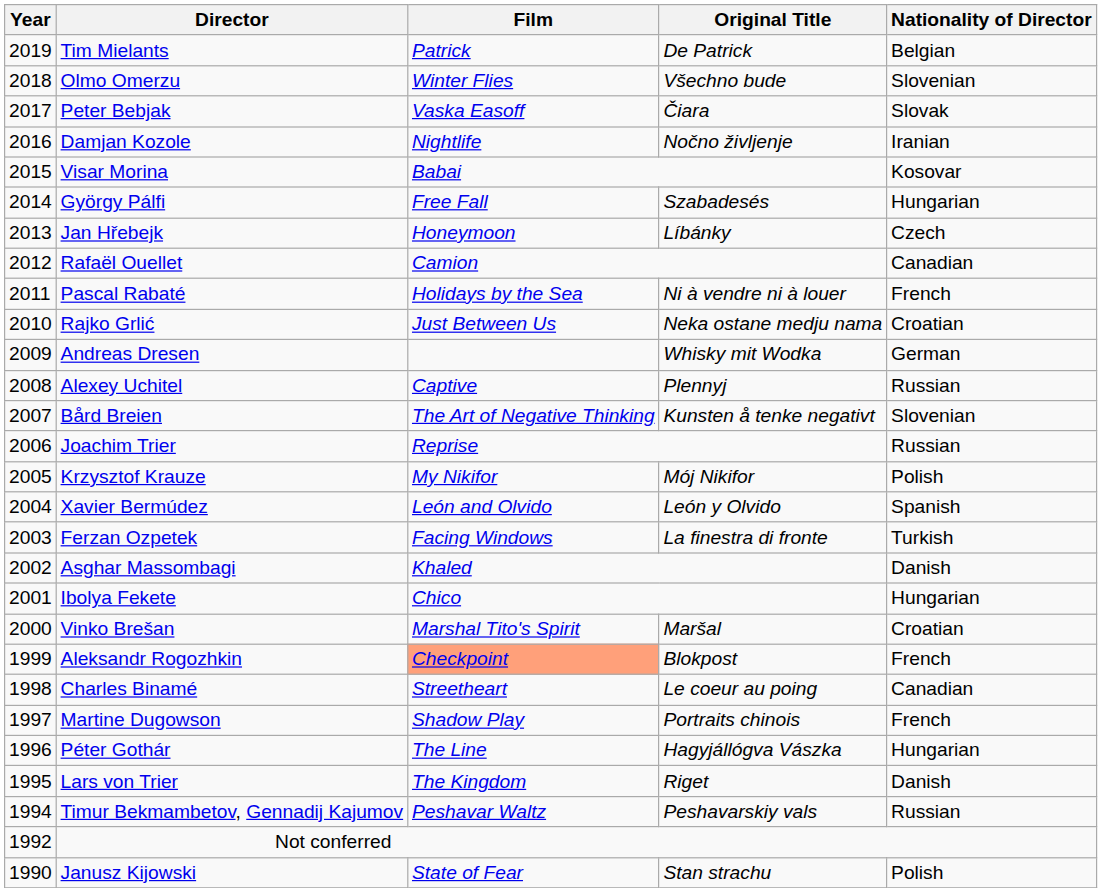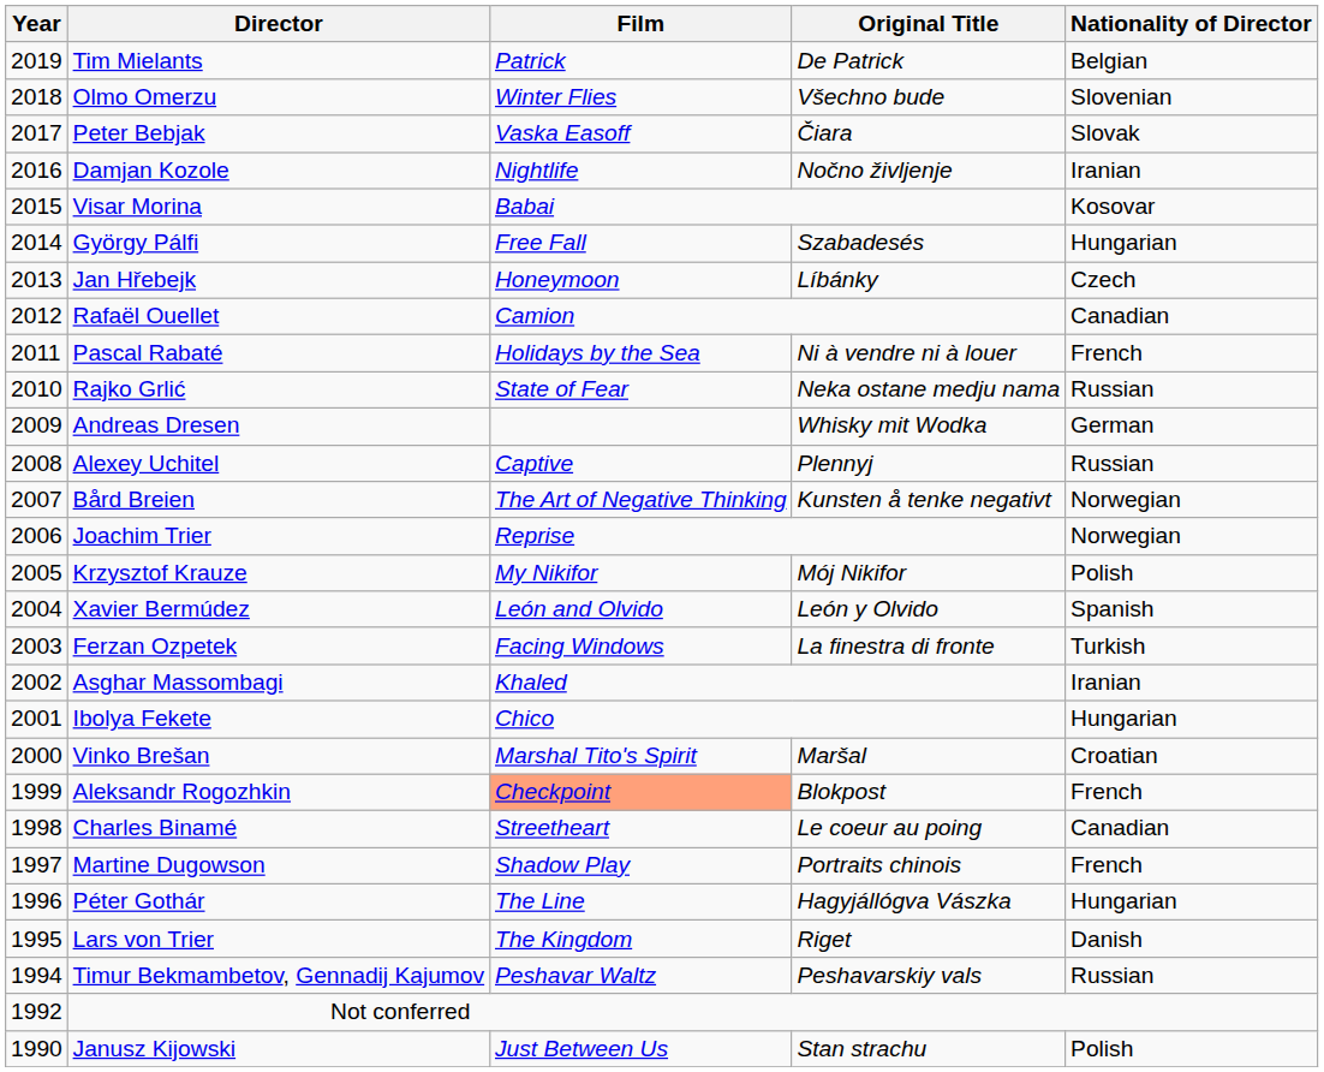Rajko Grlić | Film: Just Between Us -> State of Fear
Rajko Grlić | Nationality of Director: Croatian -> Russian
Bård Breien | Nationality of Director: Slovenian -> Norwegian
Joachim Trier | Nationality of Director: Russian -> Norwegian
Asghar Massombagi | Nationality of Director: Danish -> Iranian
Janusz Kijowski | Film: State of Fear -> Just Between Us
